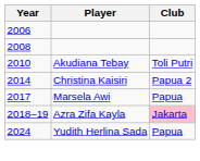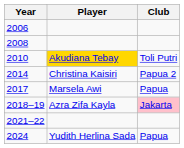2010 | Player: no background -> gold background
+ row: 2021–22
